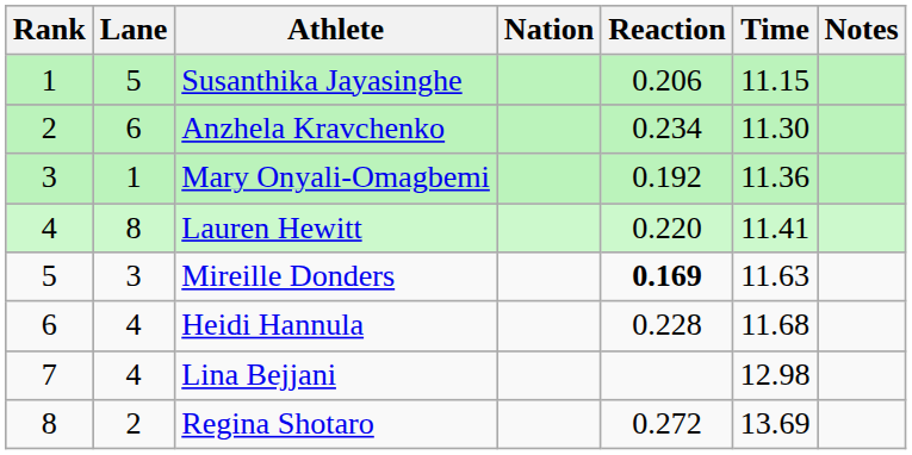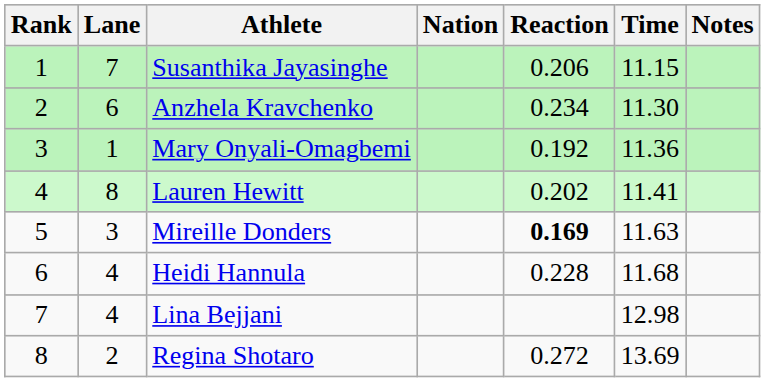Susanthika Jayasinghe | Lane: 5 -> 7
Lauren Hewitt | Reaction: 0.220 -> 0.202
